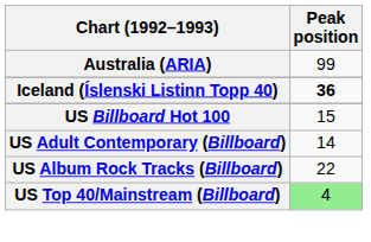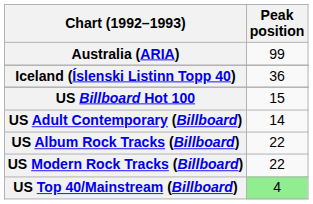Iceland (Íslenski Listinn Topp 40) | Peak position: bold -> normal
+ row: US Modern Rock Tracks (Billboard) | 22
